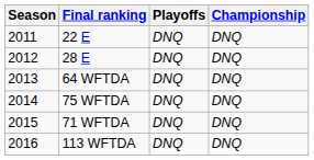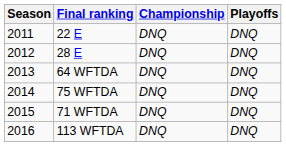columns swapped: Playoffs <-> Championship
